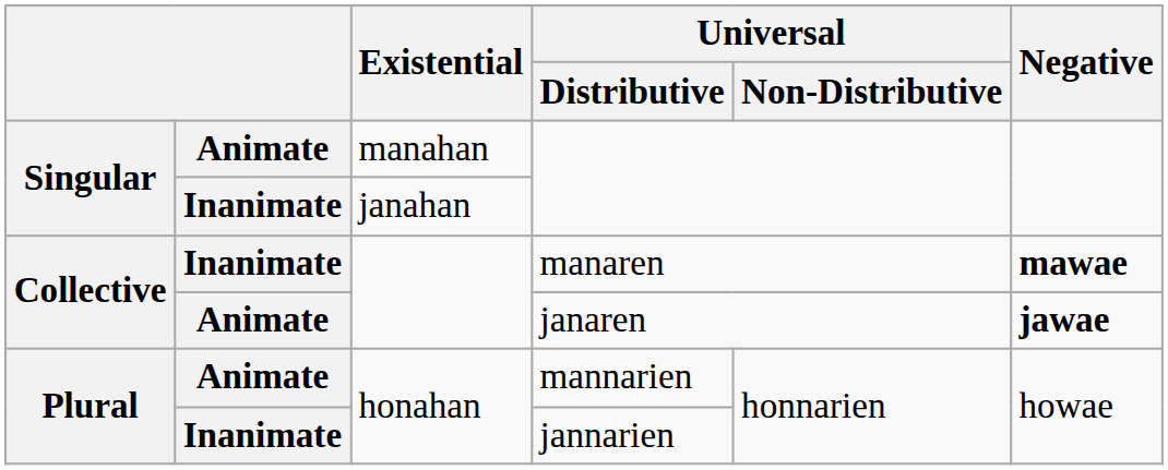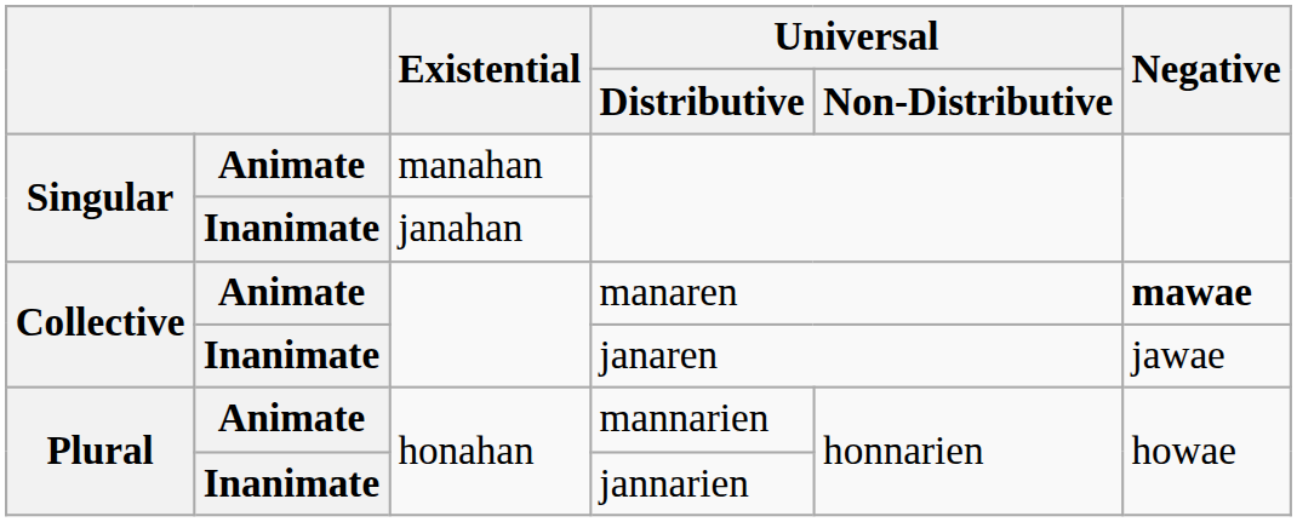manaren | column 2: Inanimate -> Animate
janaren | column 2: Animate -> Inanimate
janaren | Negative: bold -> normal
